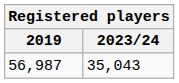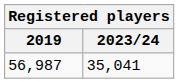56,987 | 2023/24: 35,043 -> 35,041
